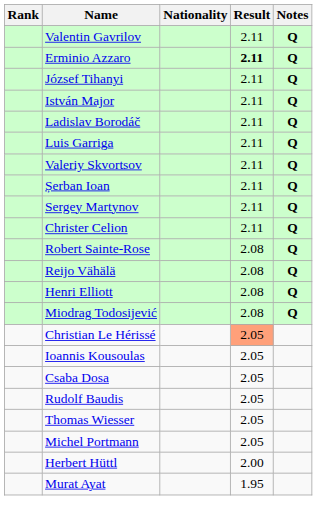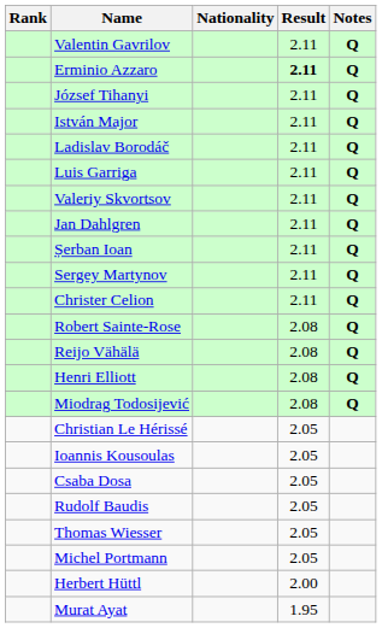+ row: Jan Dahlgren | 2.11 | Q
Christian Le Hérissé | Result: lightsalmon background -> no background
